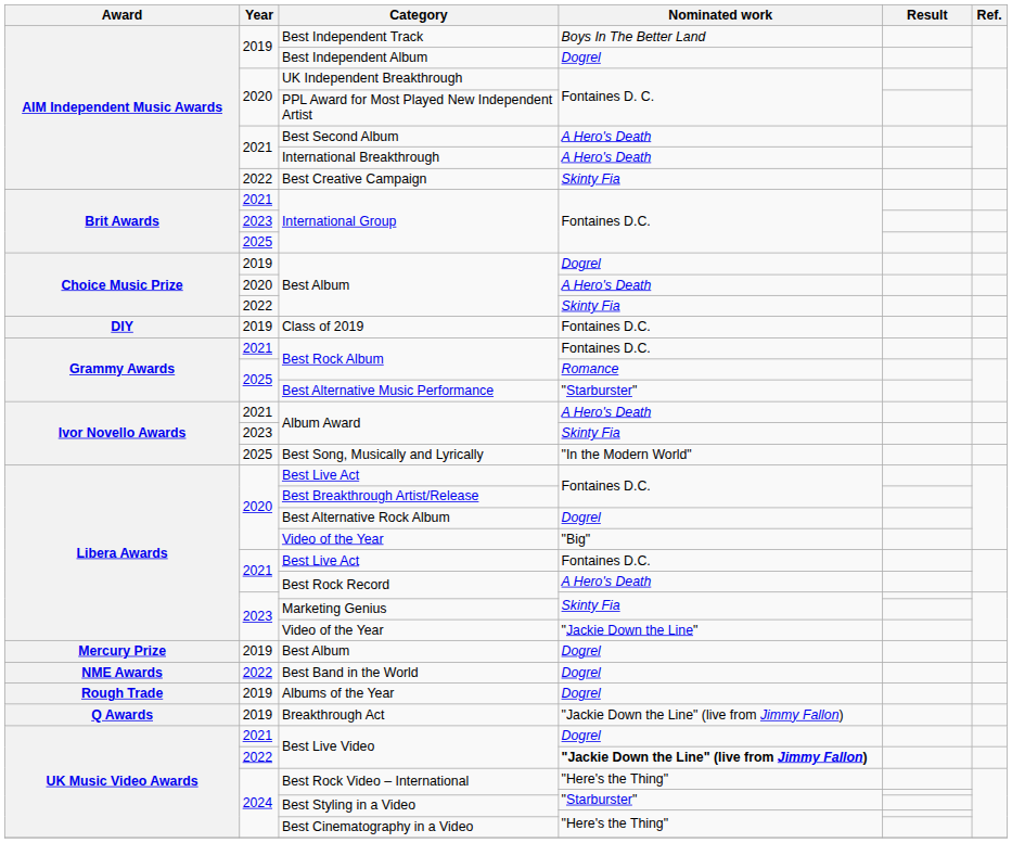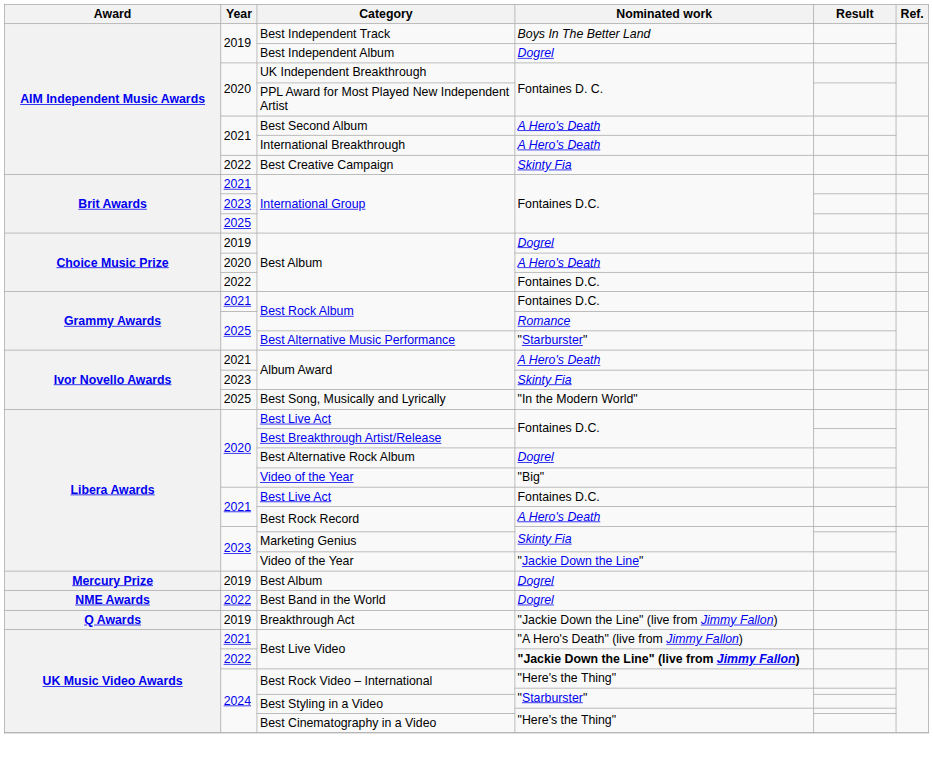2022 / Best Album | Nominated work: Skinty Fia -> Fontaines D.C.
- row: DIY | 2019 | Class of 2019 | Fontaines D.C.
- row: Rough Trade | 2019 | Albums of the Year | Dogrel
2021 / Best Live Video | Nominated work: Dogrel -> "A Hero's Death" (live from Jimmy Fallon)
